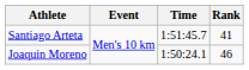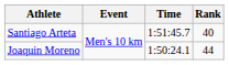Santiago Arteta | Rank: 41 -> 40
Joaquin Moreno | Rank: 46 -> 44
